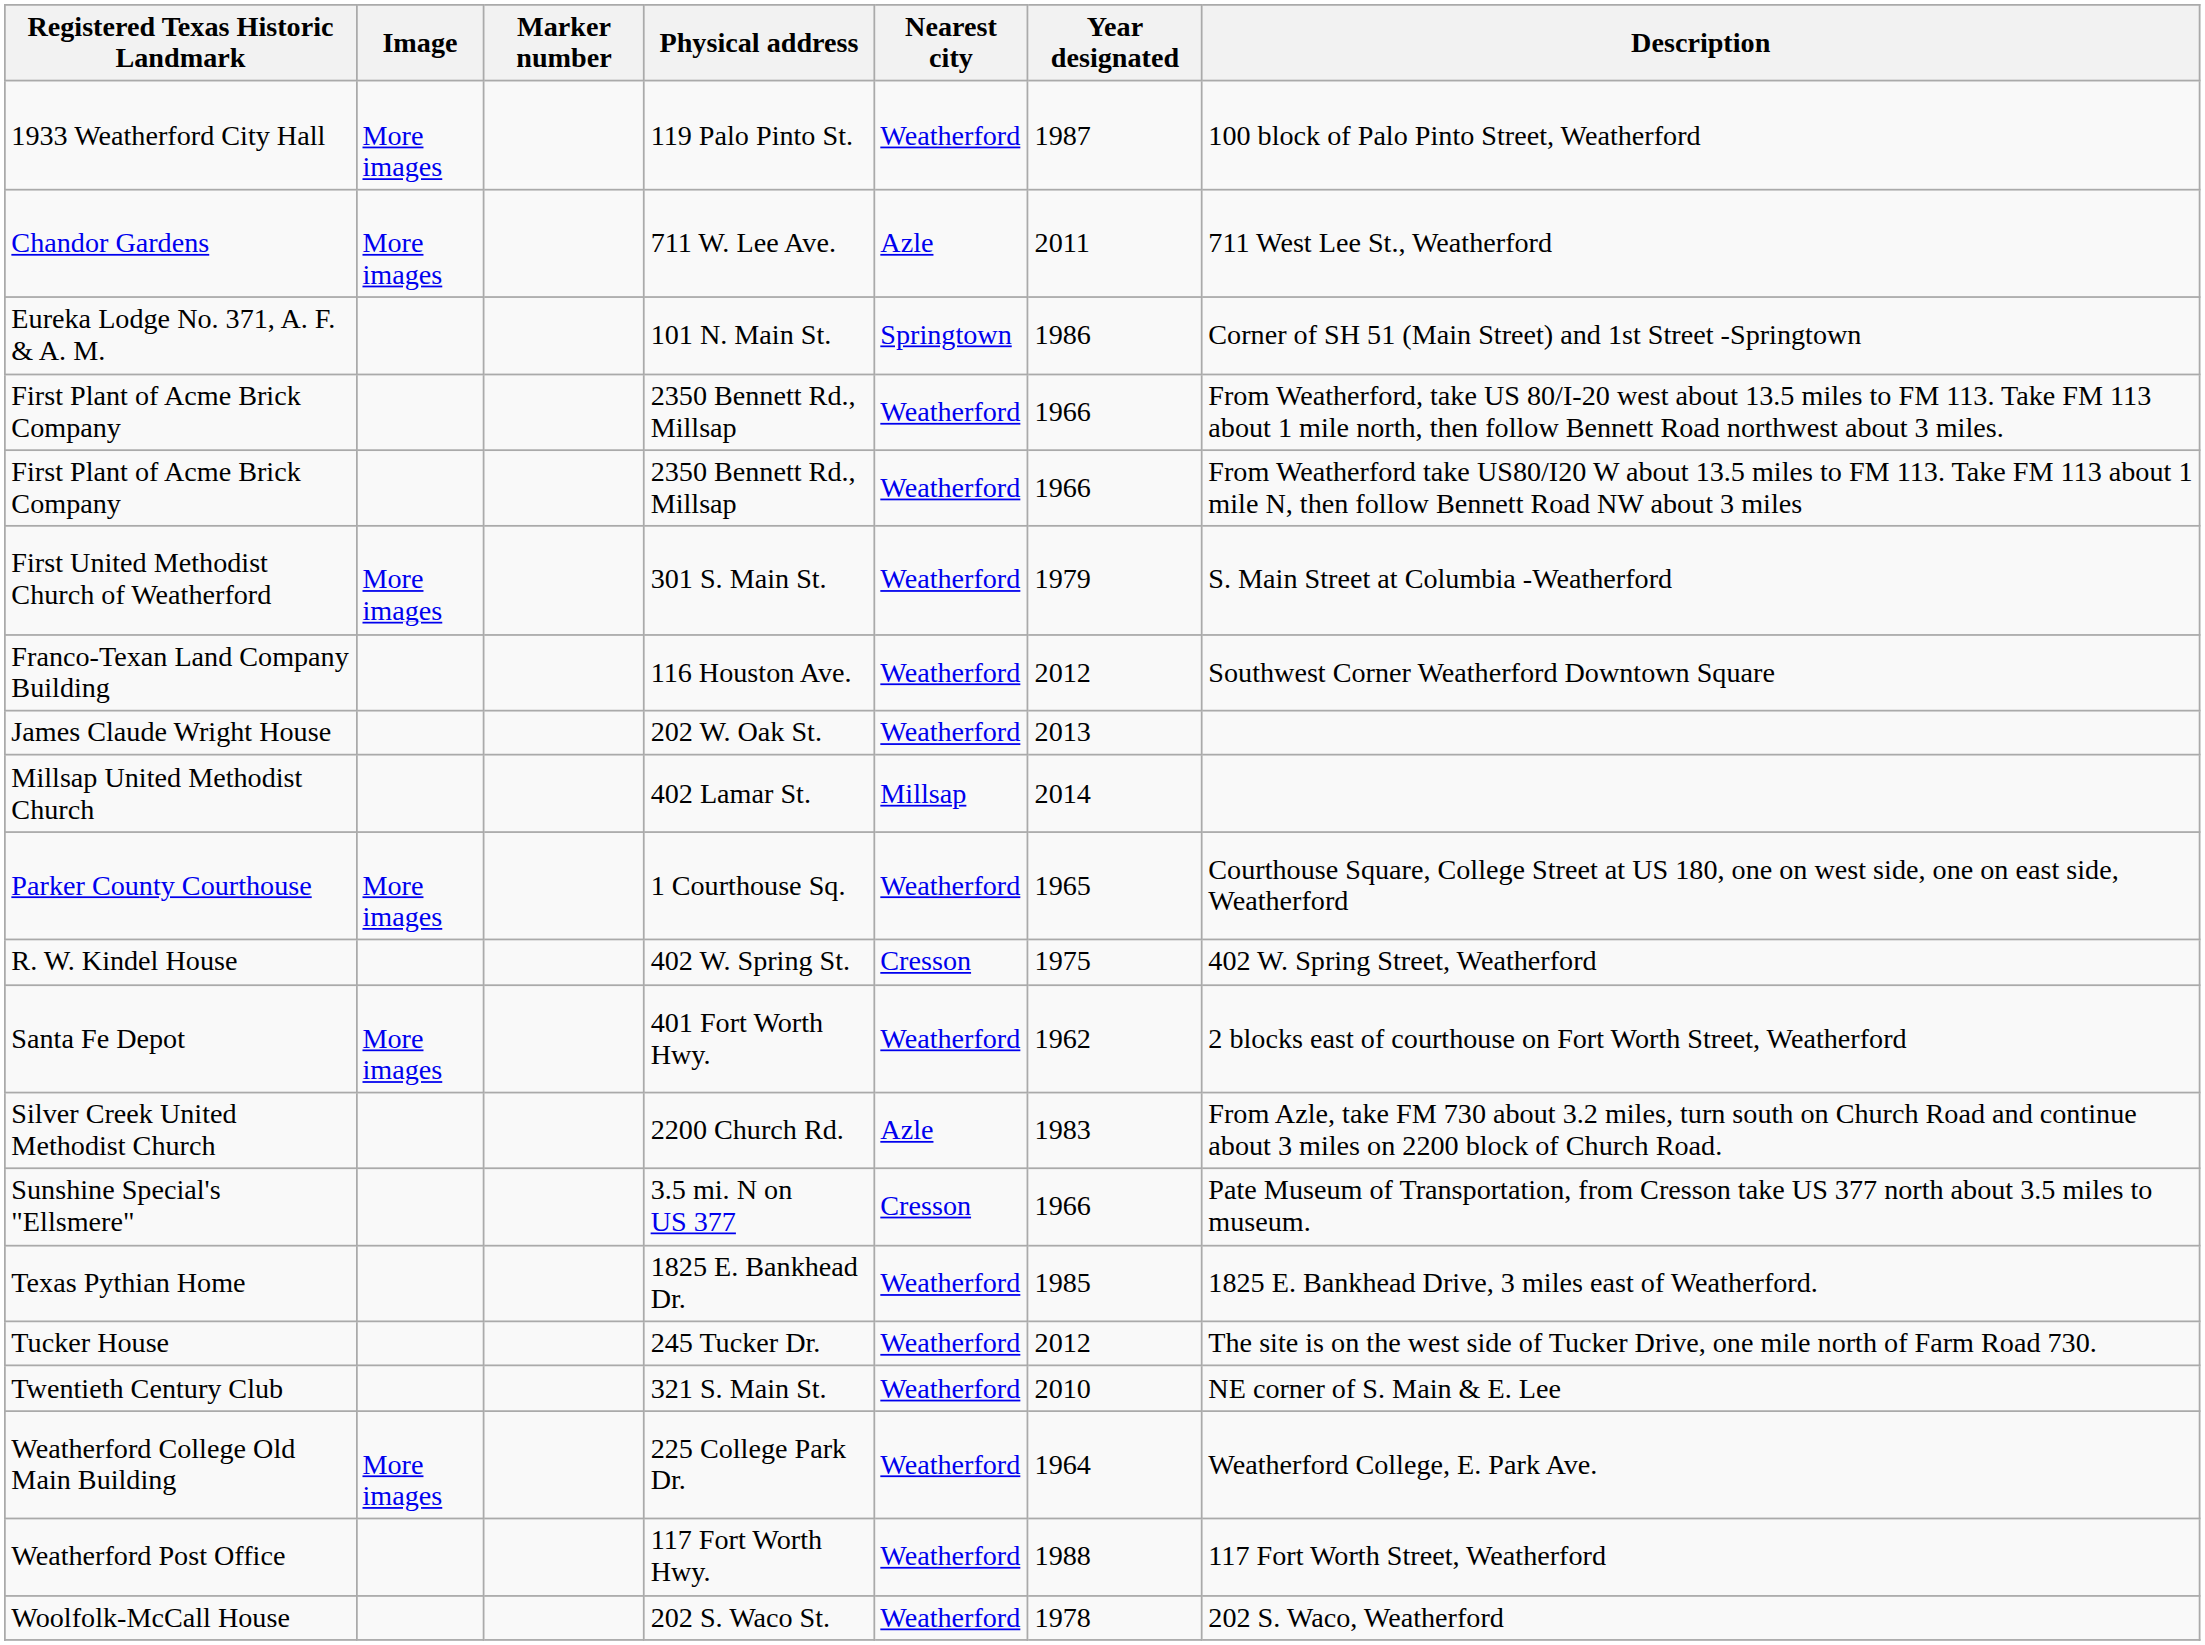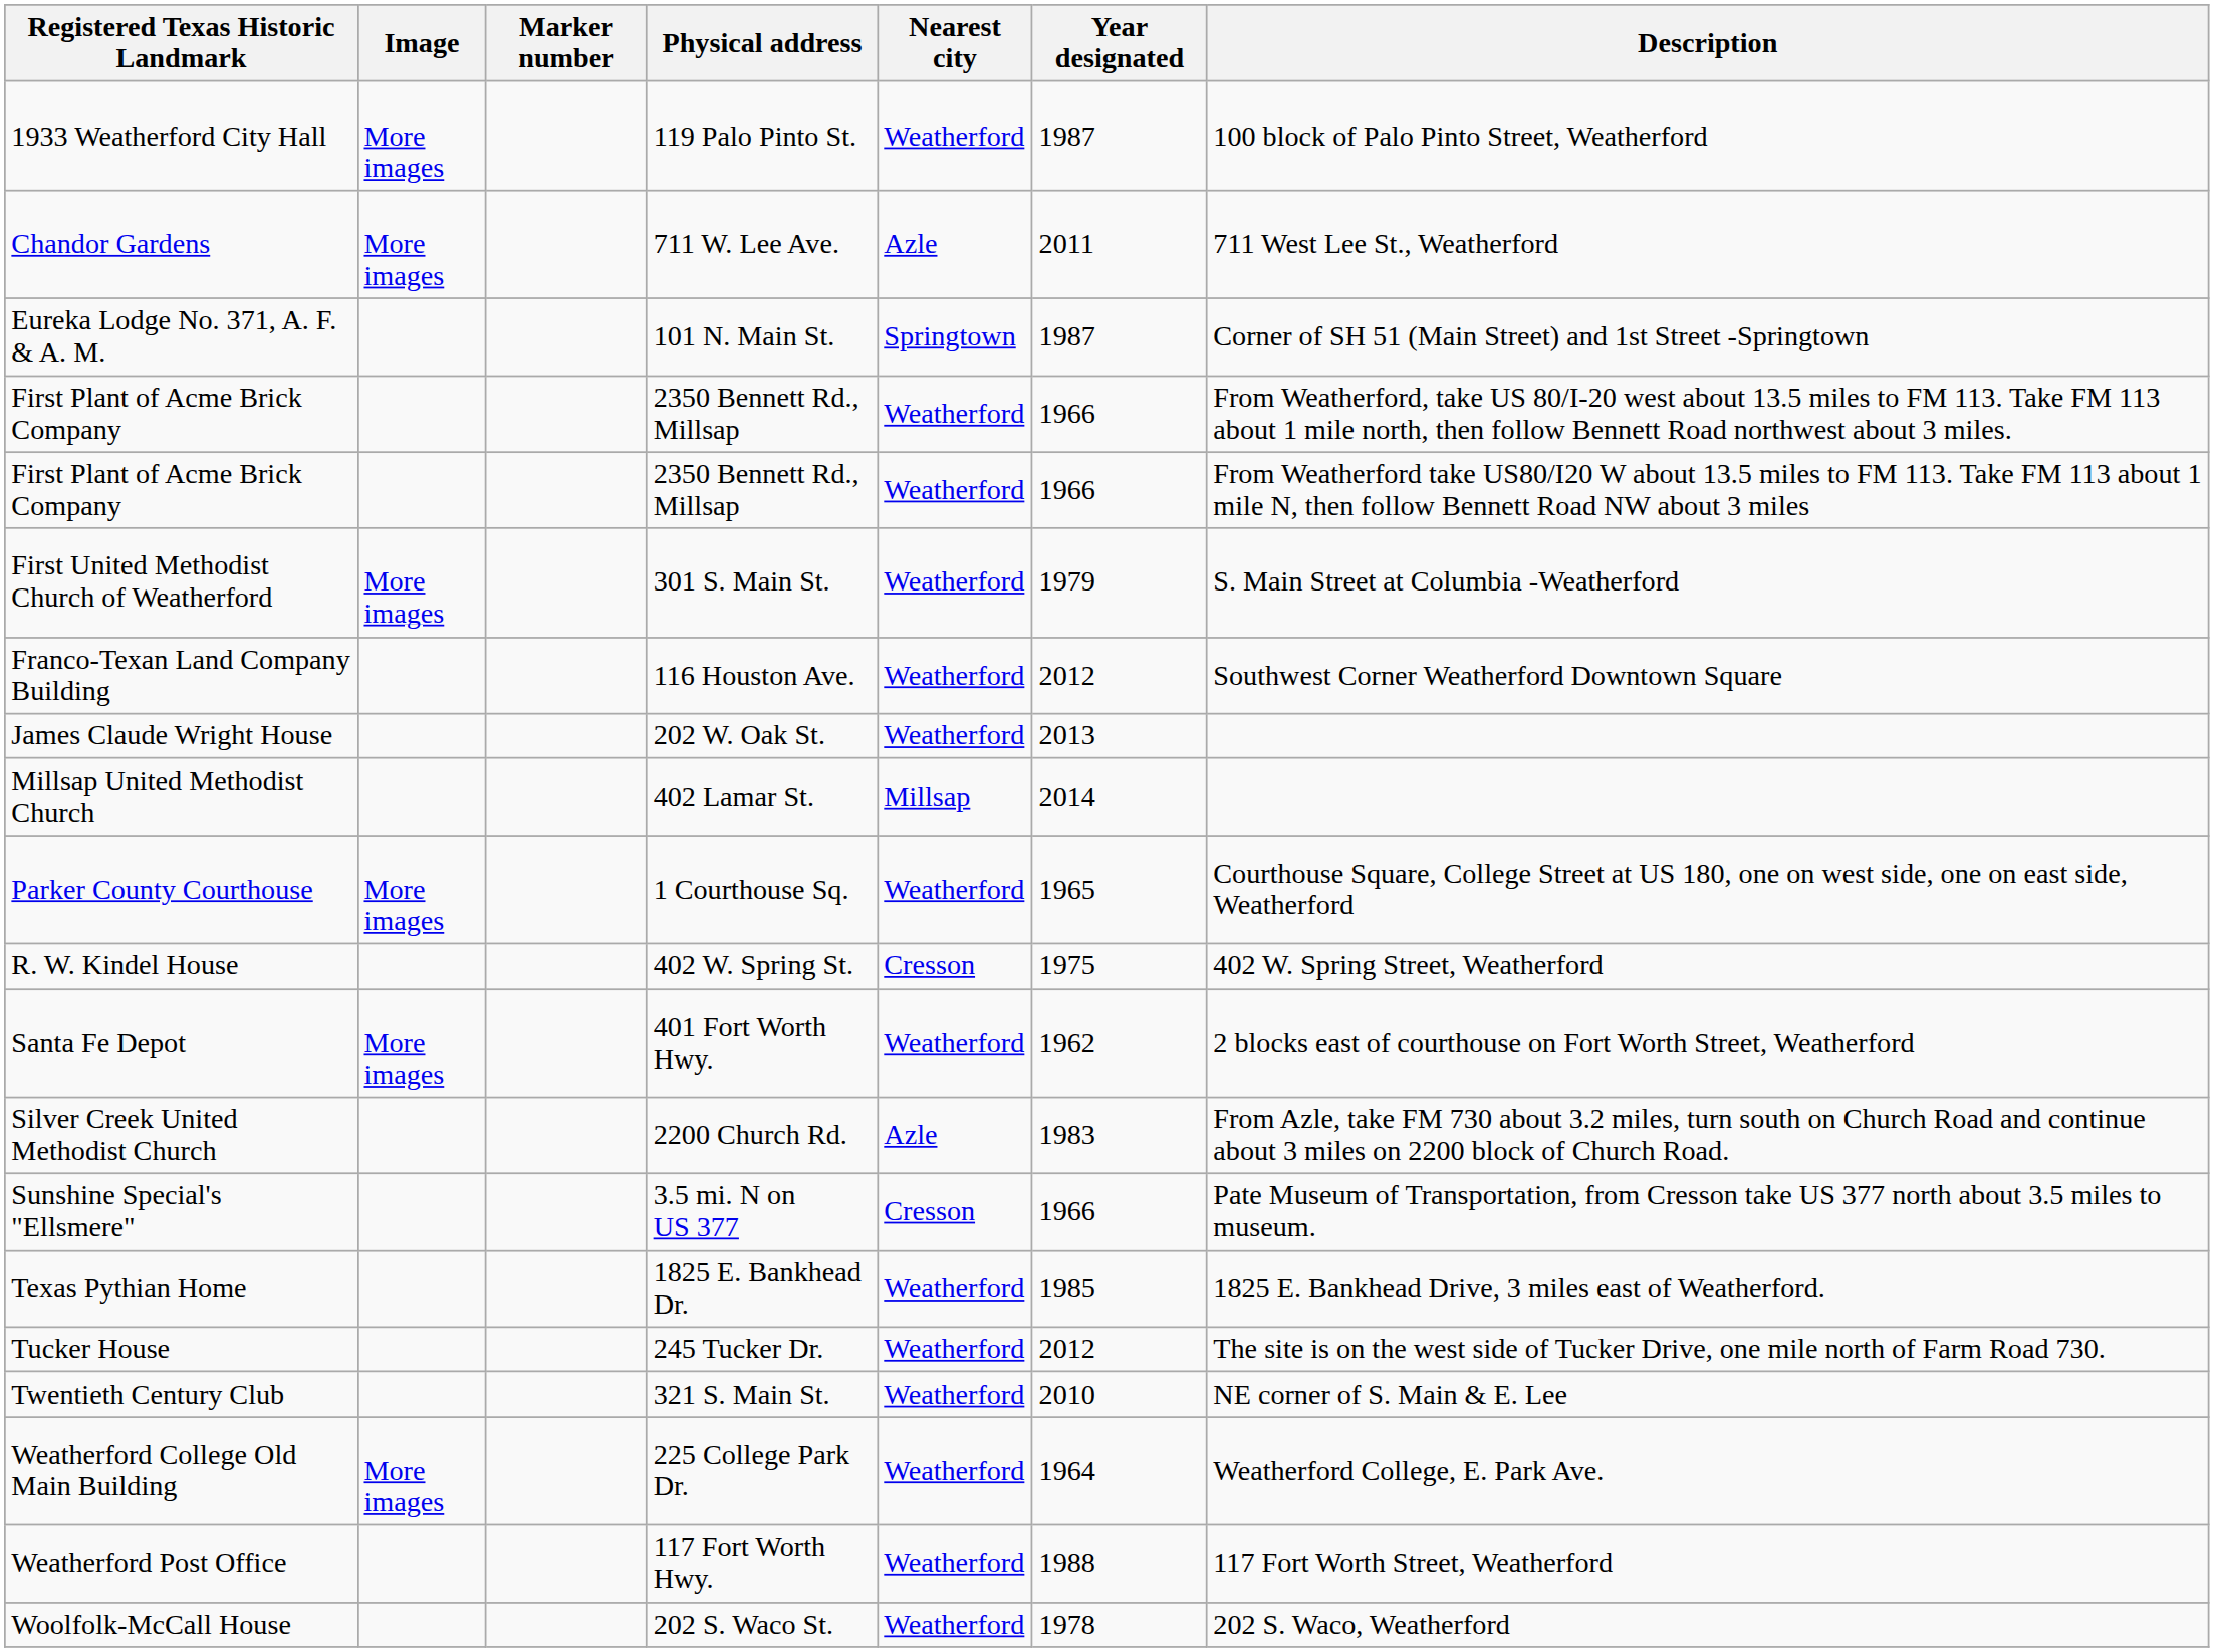Eureka Lodge No. 371, A. F. & A. M. | Year designated: 1986 -> 1987
